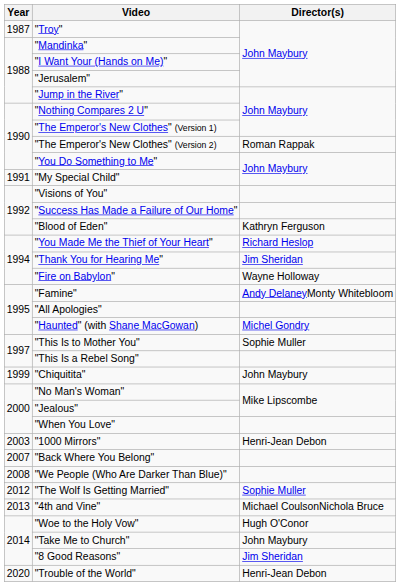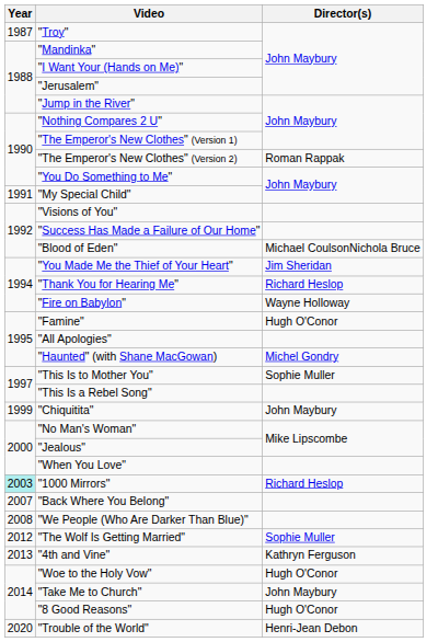"Blood of Eden" | Director(s): Kathryn Ferguson -> Michael CoulsonNichola Bruce
"You Made Me the Thief of Your Heart" | Director(s): Richard Heslop -> Jim Sheridan
"Thank You for Hearing Me" | Director(s): Jim Sheridan -> Richard Heslop
"Famine" | Director(s): Andy DelaneyMonty Whitebloom -> Hugh O'Conor
"1000 Mirrors" | Year: no background -> paleturquoise background
"1000 Mirrors" | Director(s): Henri-Jean Debon -> Richard Heslop
"4th and Vine" | Director(s): Michael CoulsonNichola Bruce -> Kathryn Ferguson
"8 Good Reasons" | Director(s): Jim Sheridan -> Hugh O'Conor
